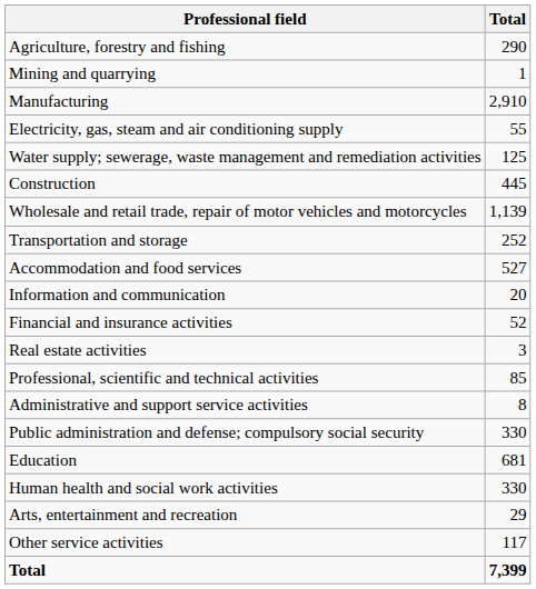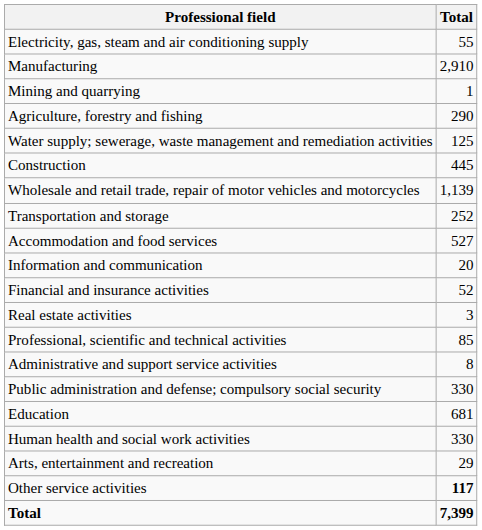rows swapped: Agriculture, forestry and fishing <-> Electricity, gas, steam and air conditioning supply
rows swapped: Mining and quarrying <-> Manufacturing
Other service activities | Total: normal -> bold
